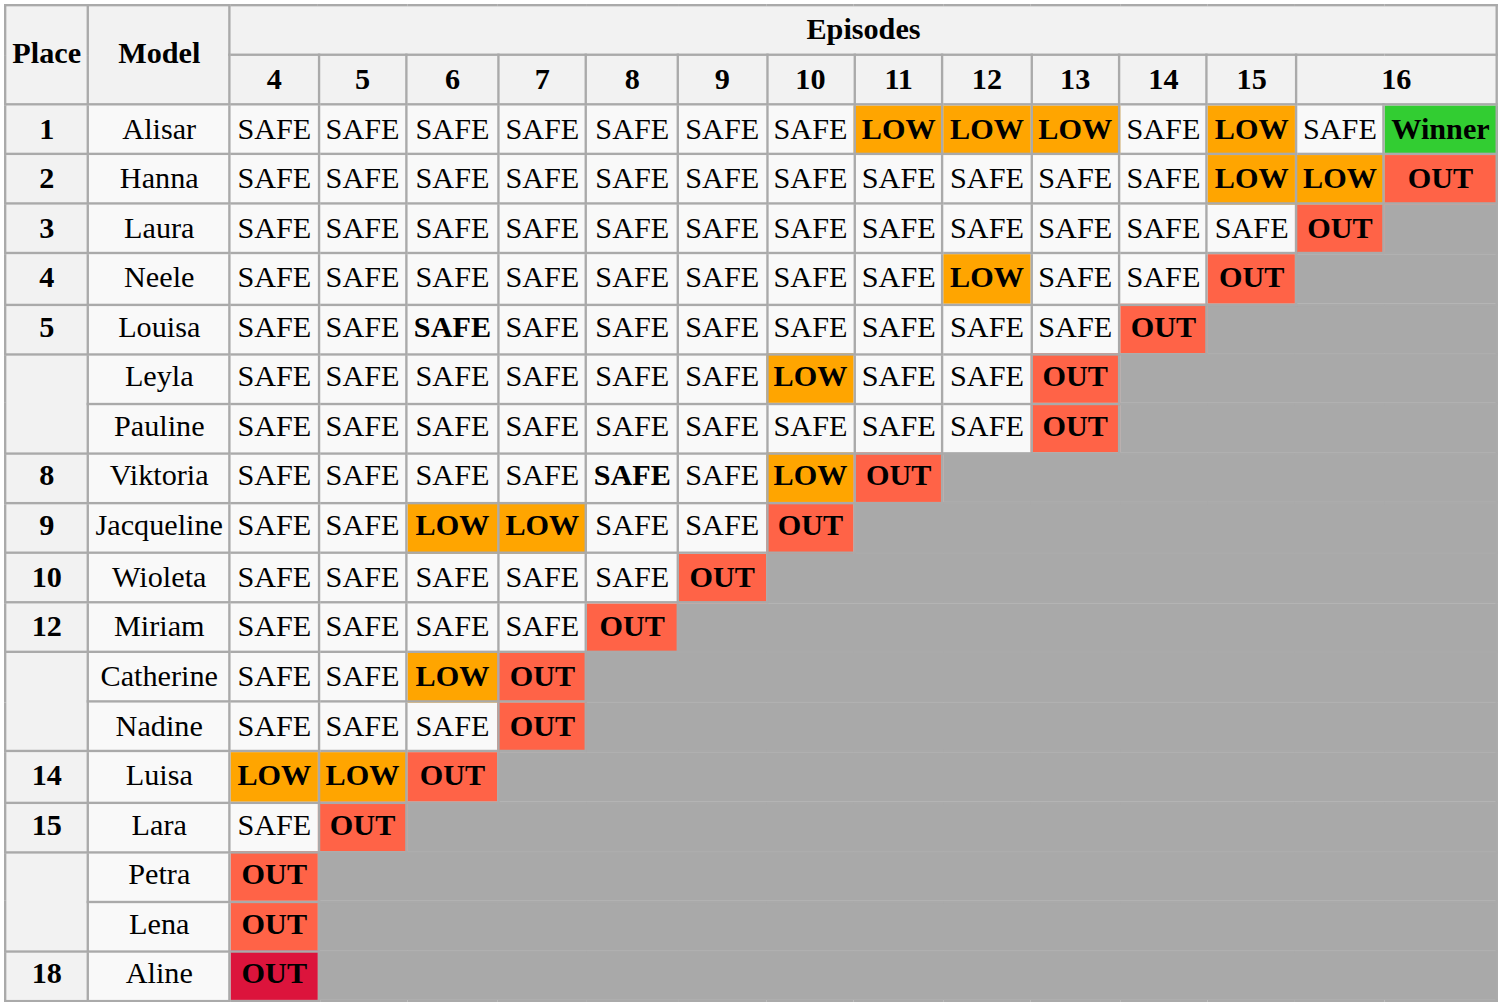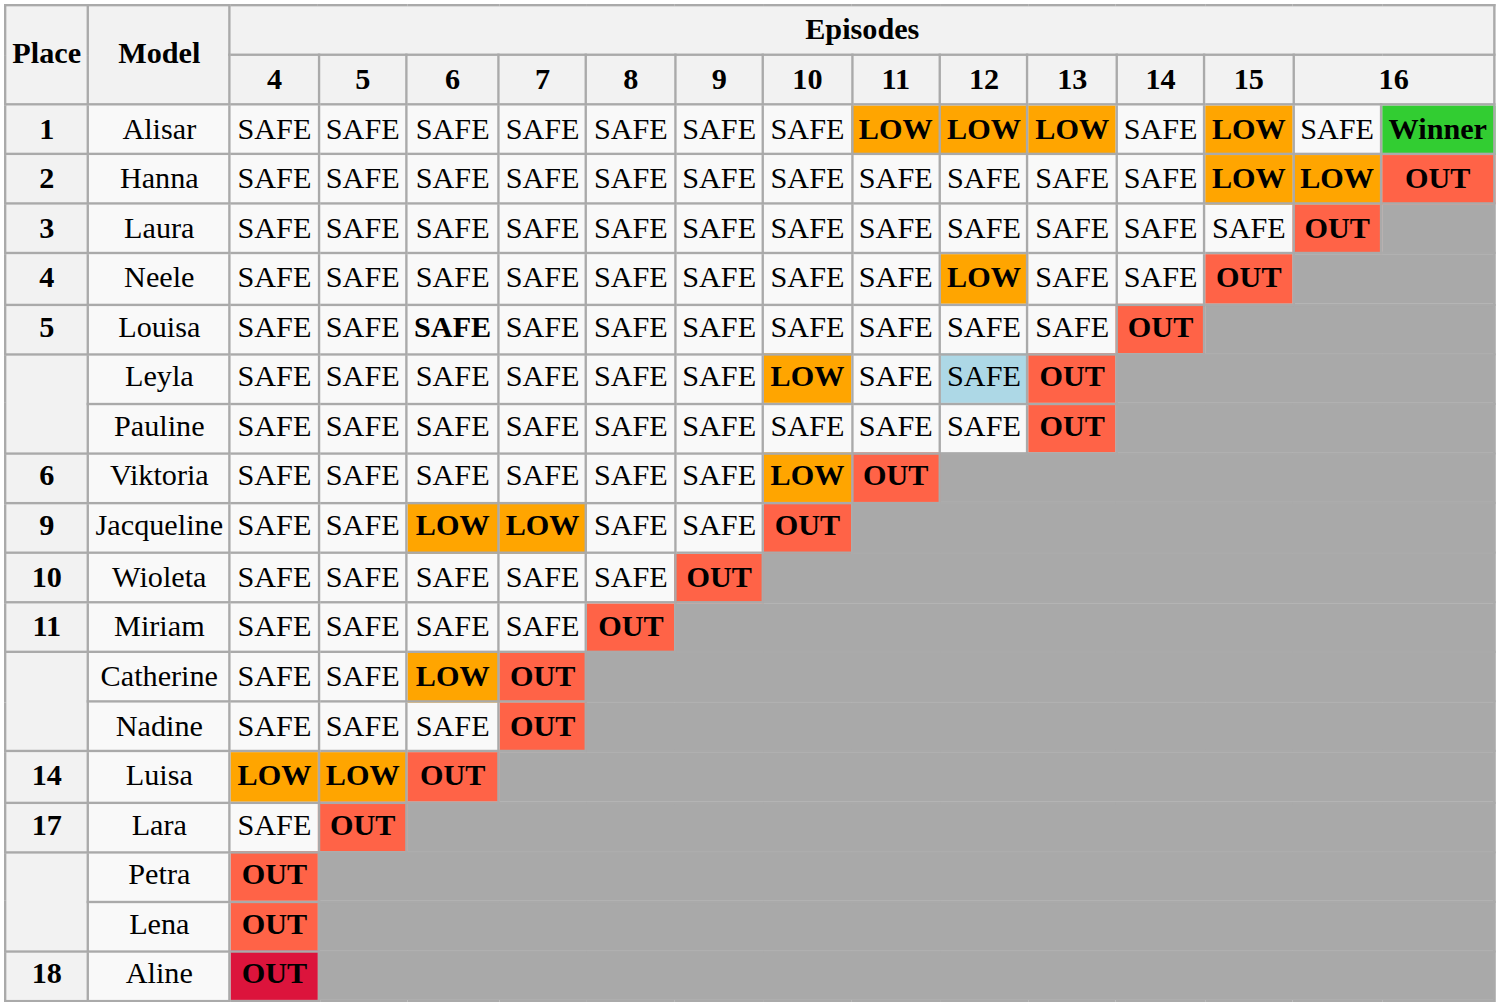Leyla | Episodes / 12: no background -> lightblue background
Viktoria | Place: 8 -> 6
Viktoria | Episodes / 8: bold -> normal
Miriam | Place: 12 -> 11
Lara | Place: 15 -> 17
